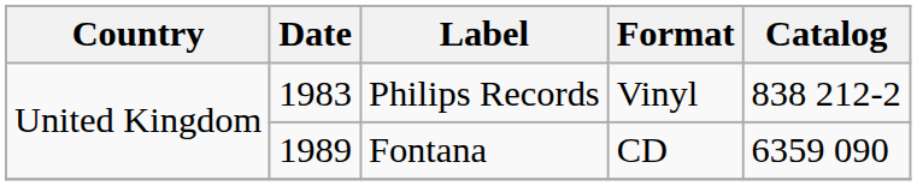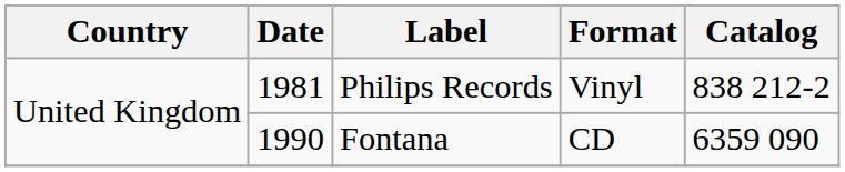Philips Records | Date: 1983 -> 1981
Fontana | Date: 1989 -> 1990
